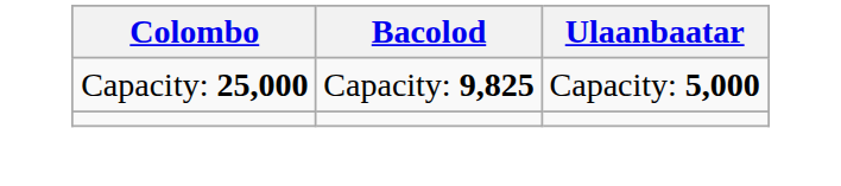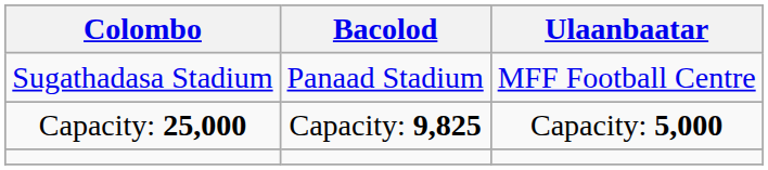+ row: Sugathadasa Stadium | Panaad Stadium | MFF Football Centre
